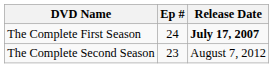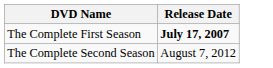- column: Ep # | 24 | 23
